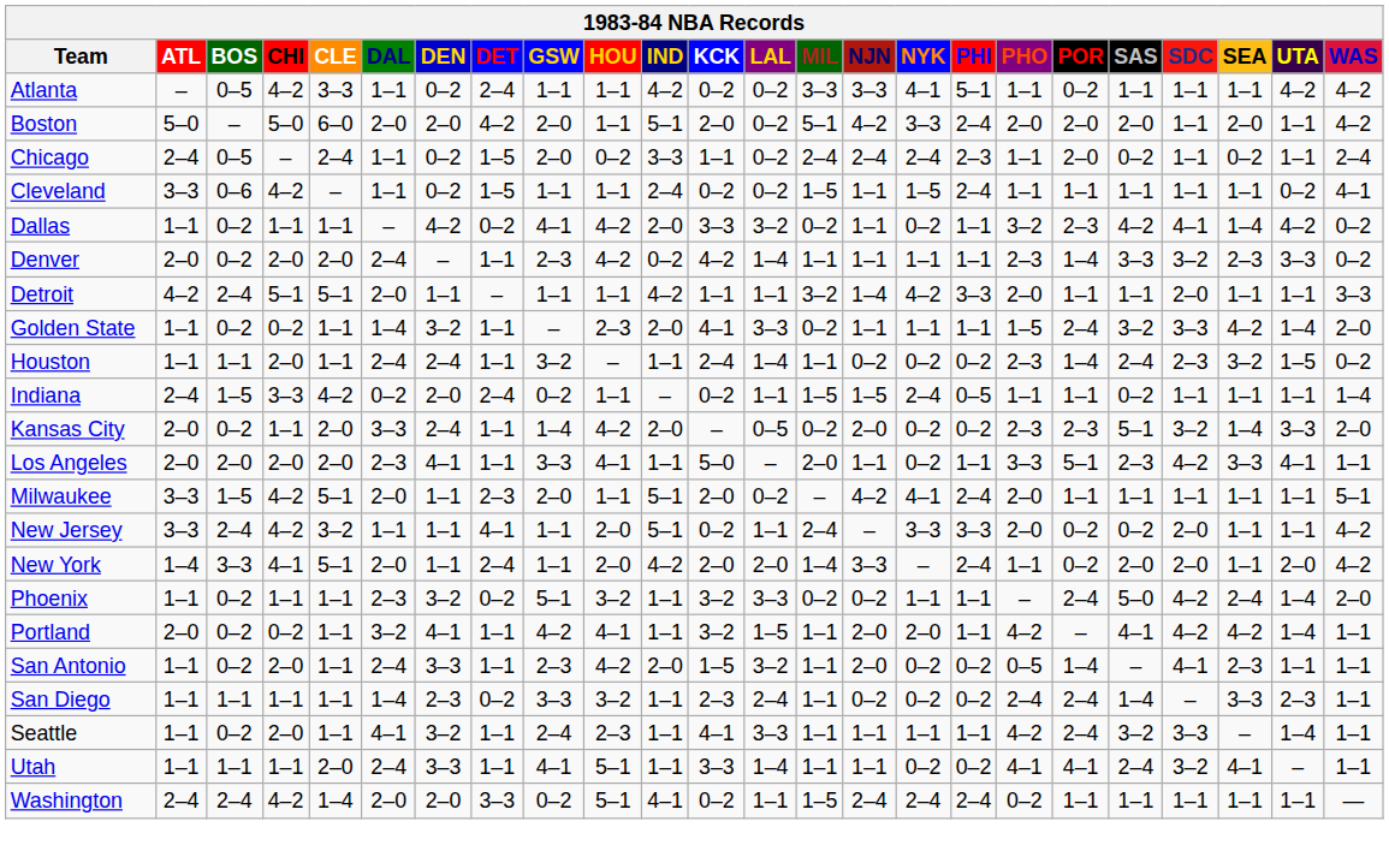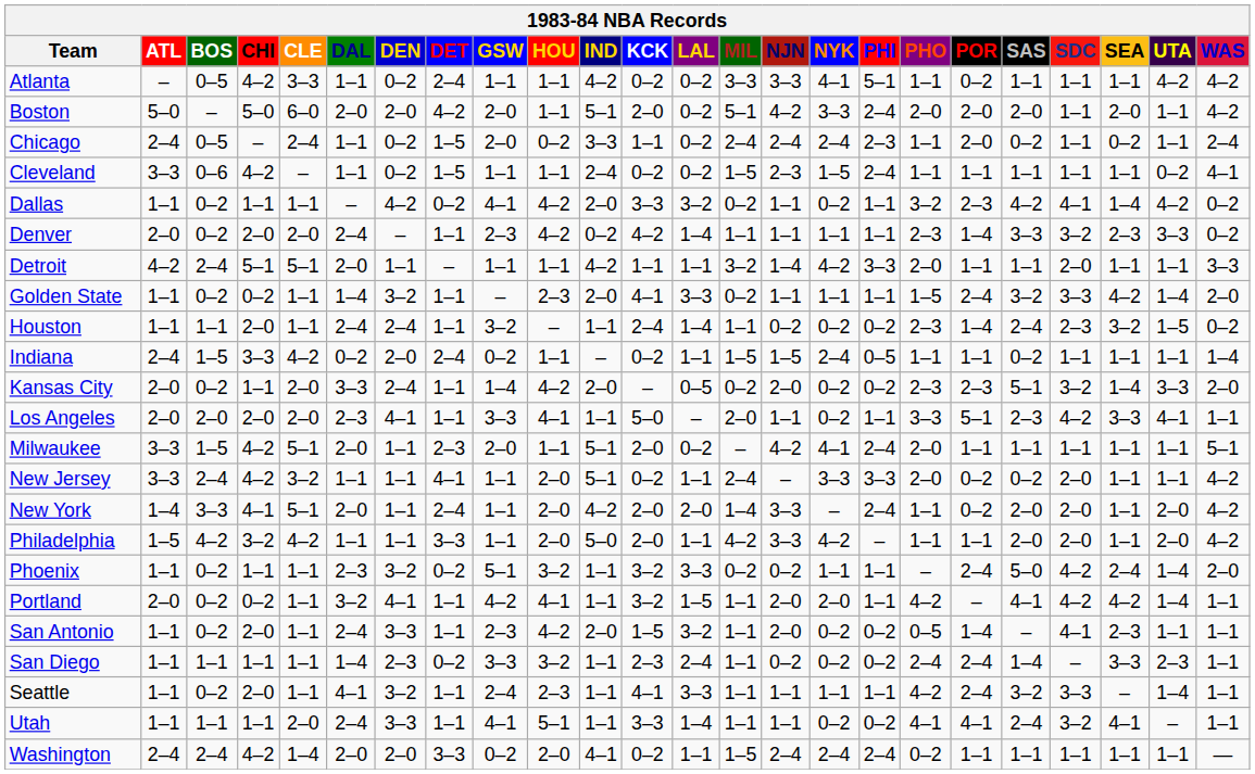Cleveland | NJN: 1–1 -> 2–3
+ row: Philadelphia | 1–5 | 4–2 | 3–2 | 4–2 | 1–1 | 1–1 | 3–3 | 1–1 | 2–0 | 5–0 | 2–0 | 1–1 | 4–2 | 3–3 | 4–2 | – | 1–1 | 1–1 | 2–0 | 2–0 | 1–1 | 2–0 | 4–2
Washington | HOU: 5–1 -> 2–0
